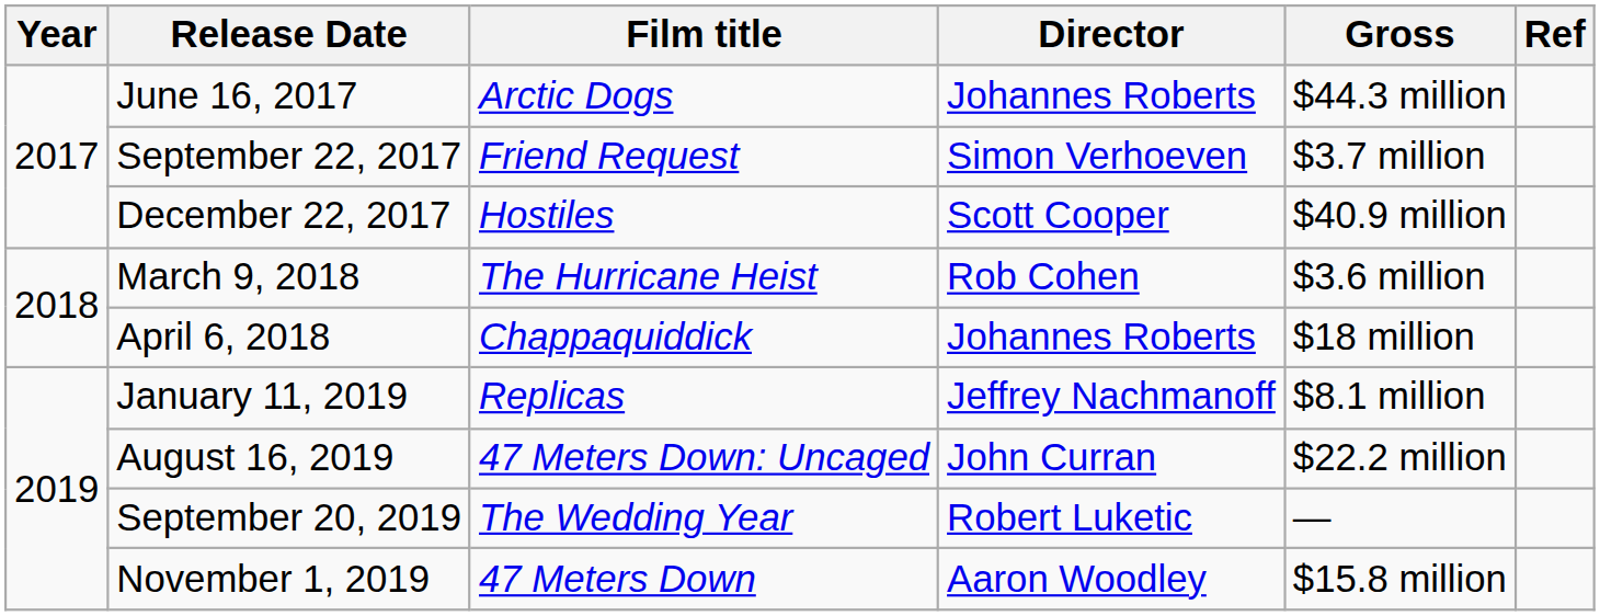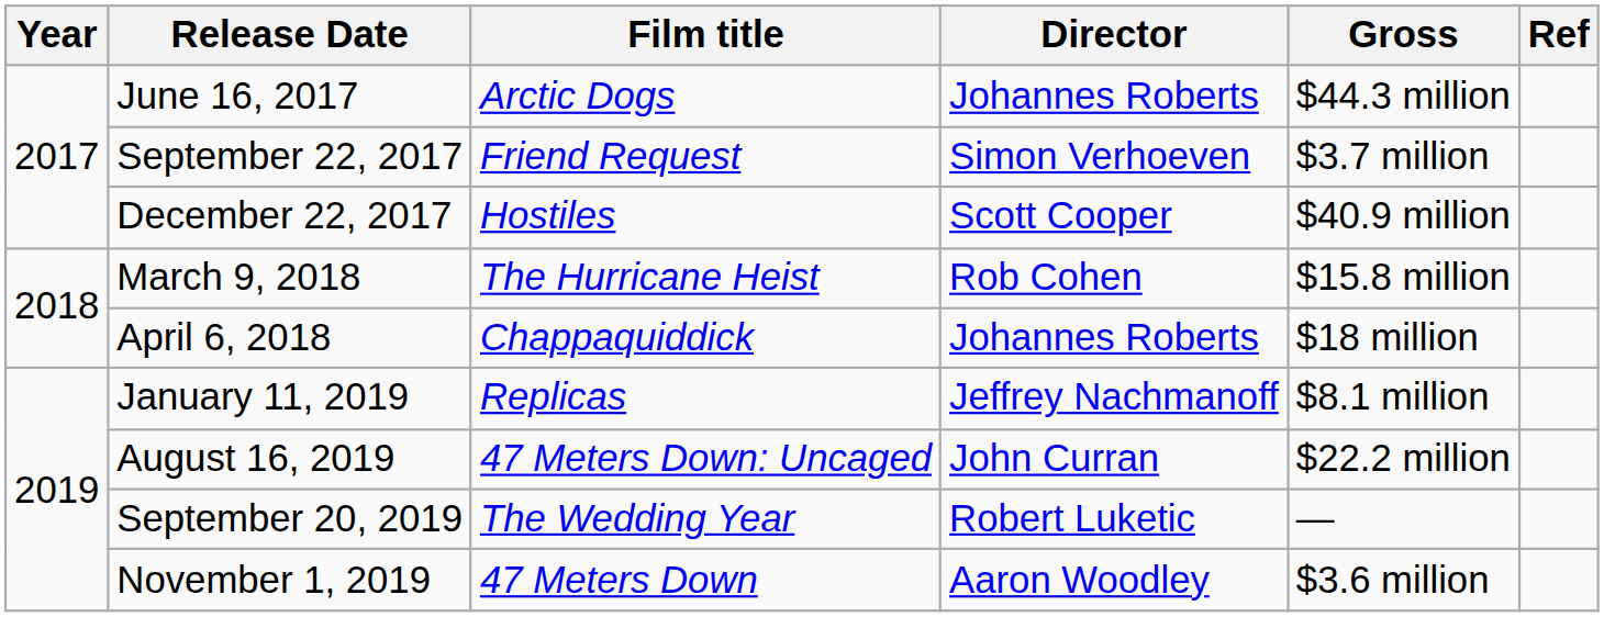March 9, 2018 | Gross: $3.6 million -> $15.8 million
November 1, 2019 | Gross: $15.8 million -> $3.6 million
